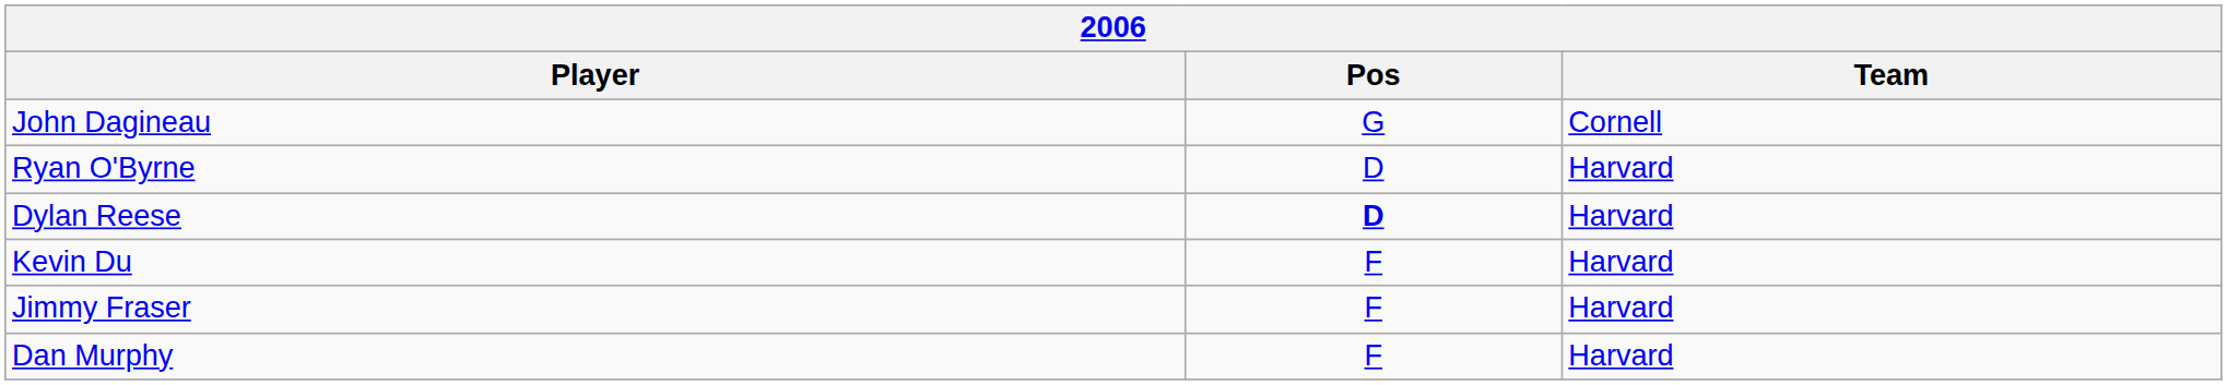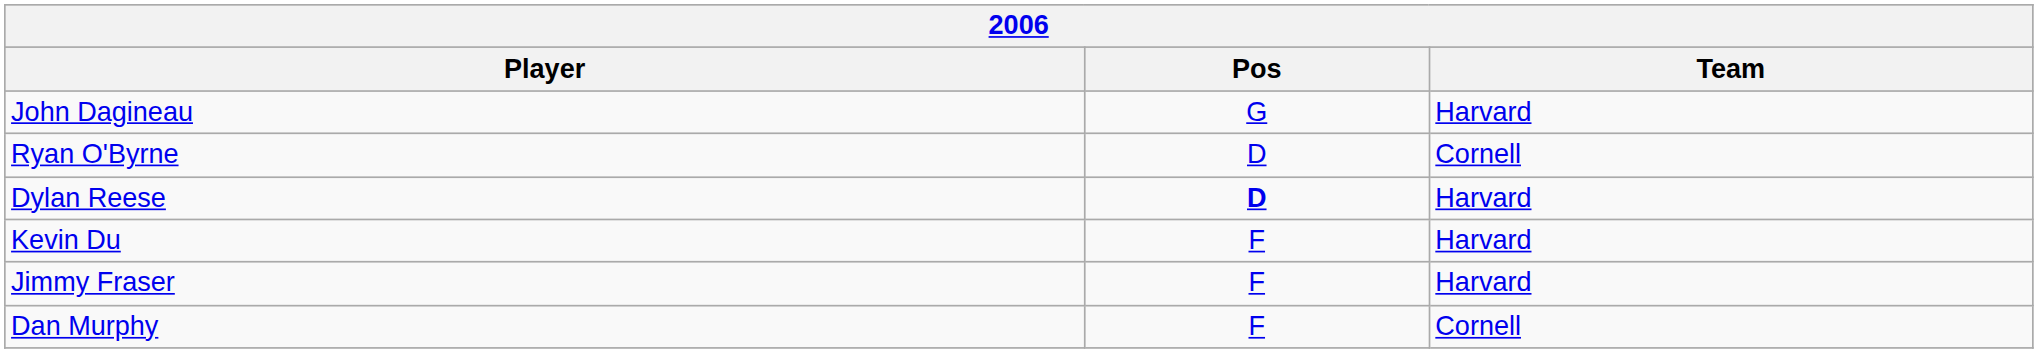John Dagineau | Team: Cornell -> Harvard
Ryan O'Byrne | Team: Harvard -> Cornell
Dan Murphy | Team: Harvard -> Cornell
